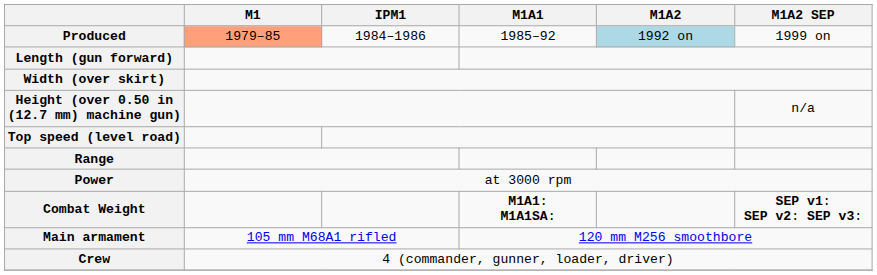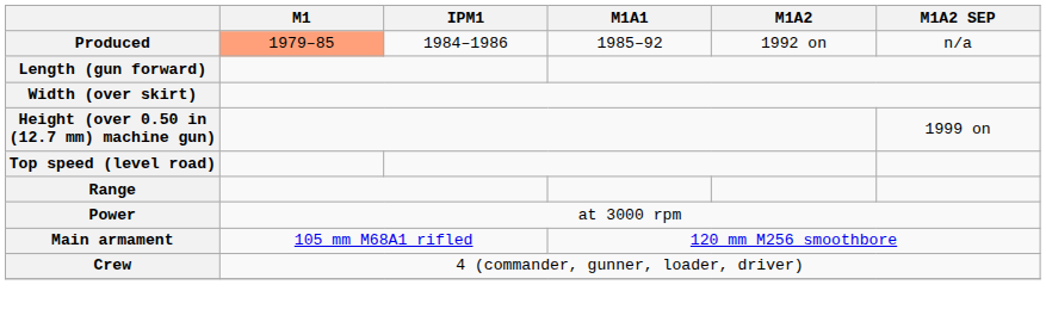Produced | M1A2: lightblue background -> no background
Produced | M1A2 SEP: 1999 on -> n/a
Height (over 0.50 in (12.7 mm) machine gun) | M1A2 SEP: n/a -> 1999 on
- row: Combat Weight | M1A1: M1A1SA: | SEP v1: SEP v2: SEP v3:
